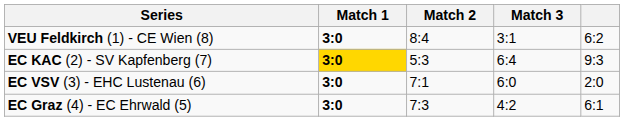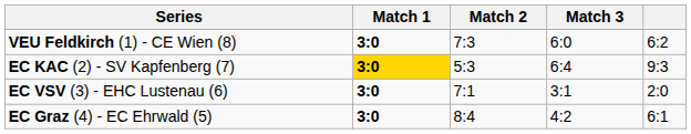VEU Feldkirch (1) - CE Wien (8) | Match 2: 8:4 -> 7:3
VEU Feldkirch (1) - CE Wien (8) | Match 3: 3:1 -> 6:0
EC VSV (3) - EHC Lustenau (6) | Match 3: 6:0 -> 3:1
EC Graz (4) - EC Ehrwald (5) | Match 2: 7:3 -> 8:4
